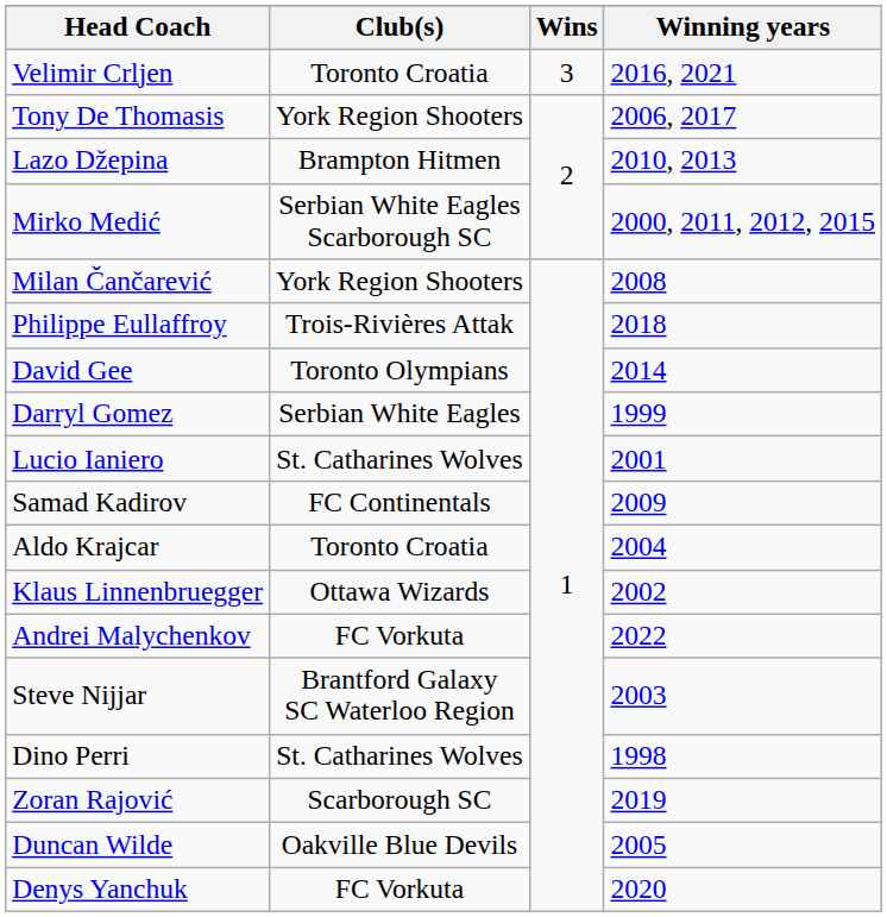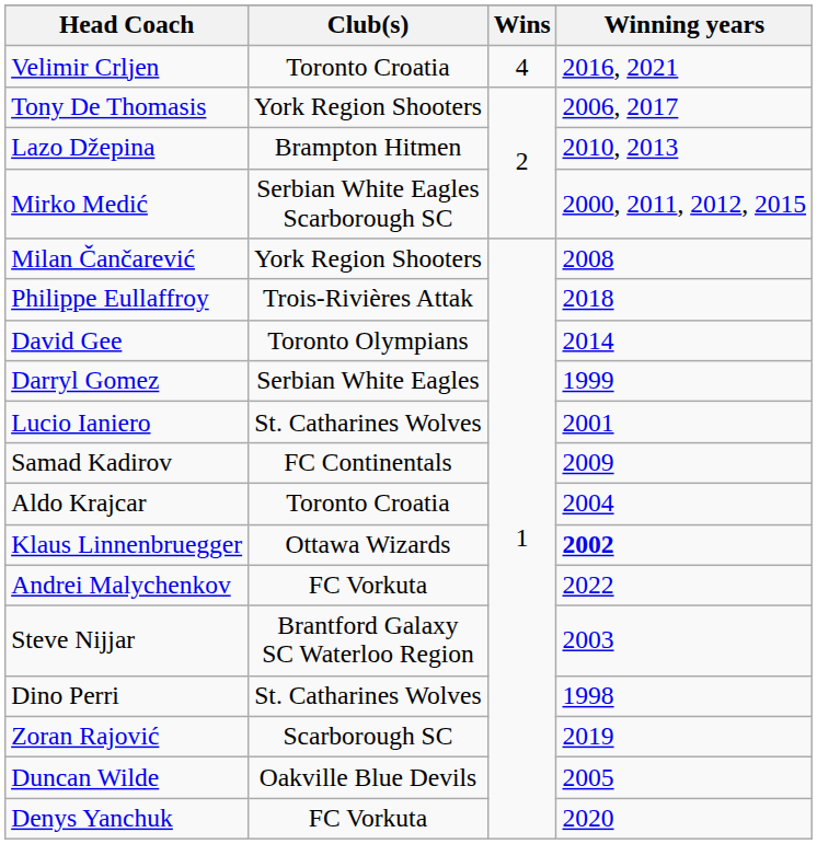Velimir Crljen | Wins: 3 -> 4
Klaus Linnenbruegger | Winning years: normal -> bold
